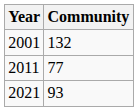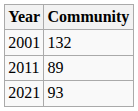2011 | Community: 77 -> 89
